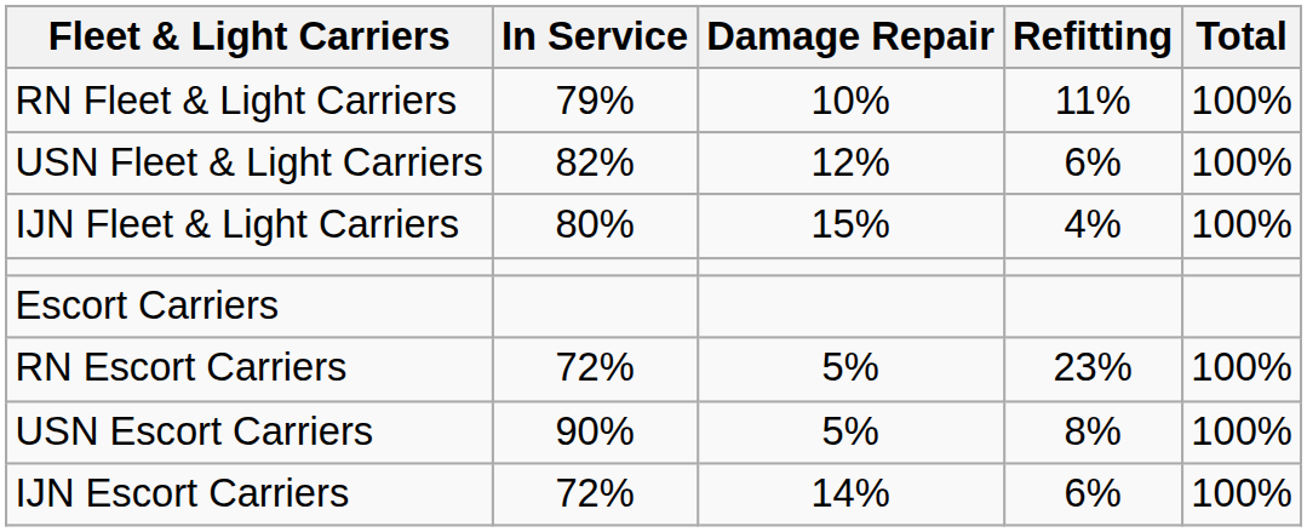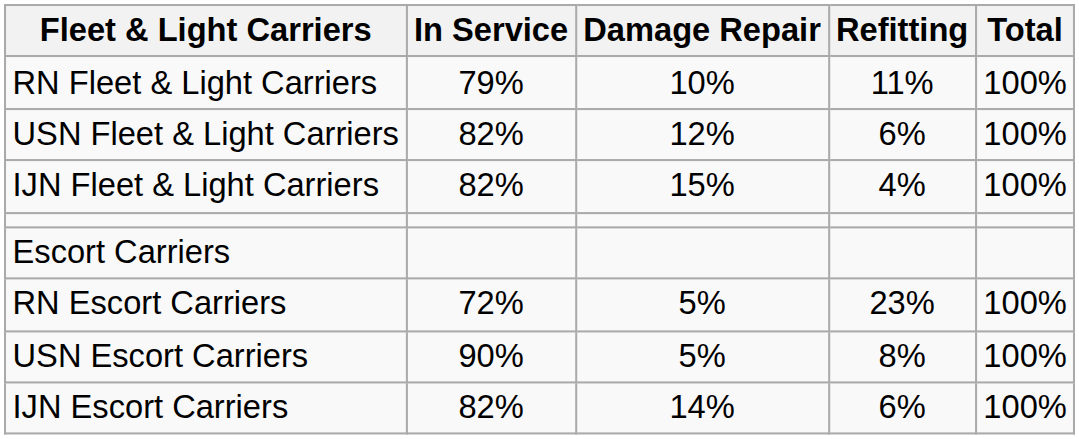IJN Fleet & Light Carriers | In Service: 80% -> 82%
IJN Escort Carriers | In Service: 72% -> 82%
